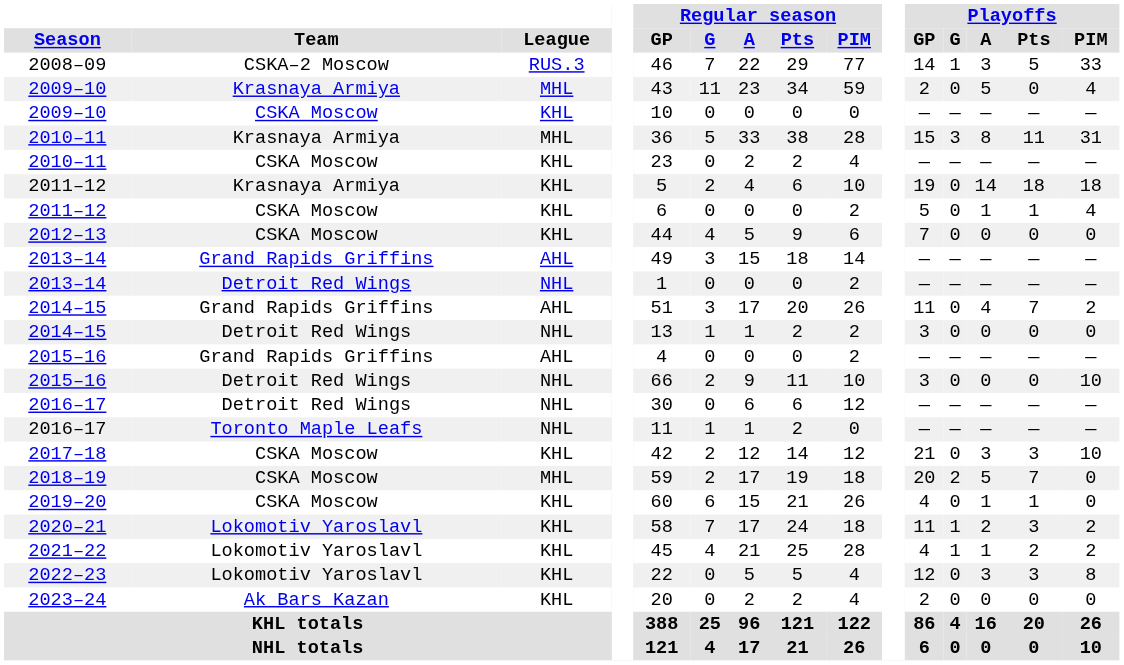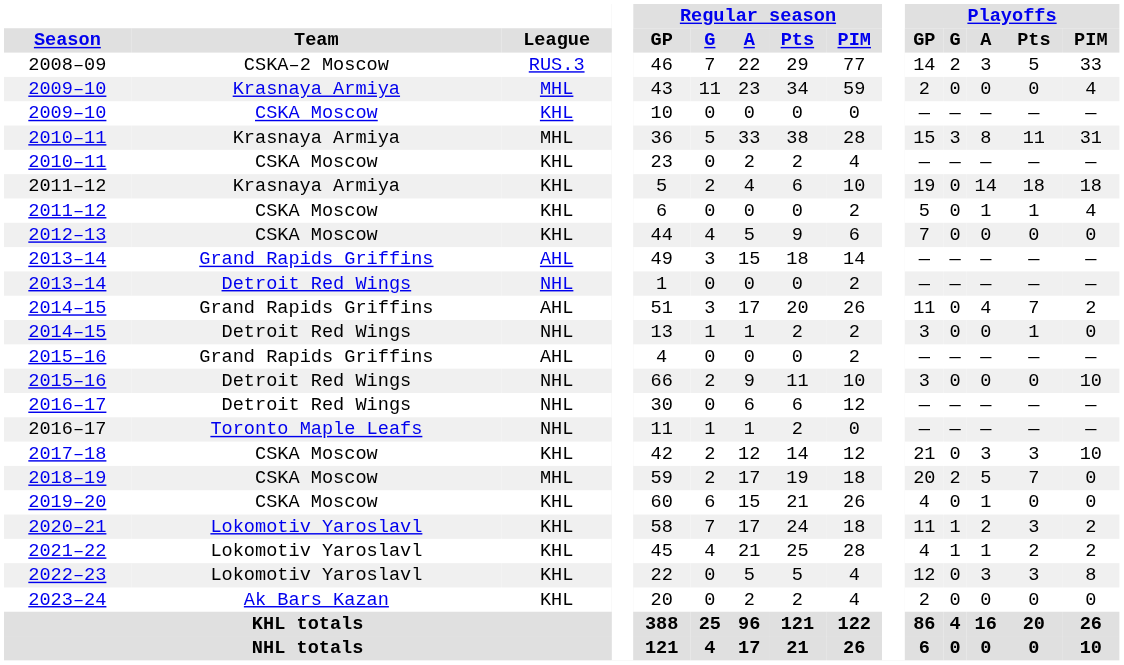2008–09 | Playoffs / G: 1 -> 2
2009–10 / Krasnaya Armiya | Playoffs / A: 5 -> 0
2014–15 / Detroit Red Wings | Playoffs / Pts: 0 -> 1
2019–20 | Playoffs / Pts: 1 -> 0
